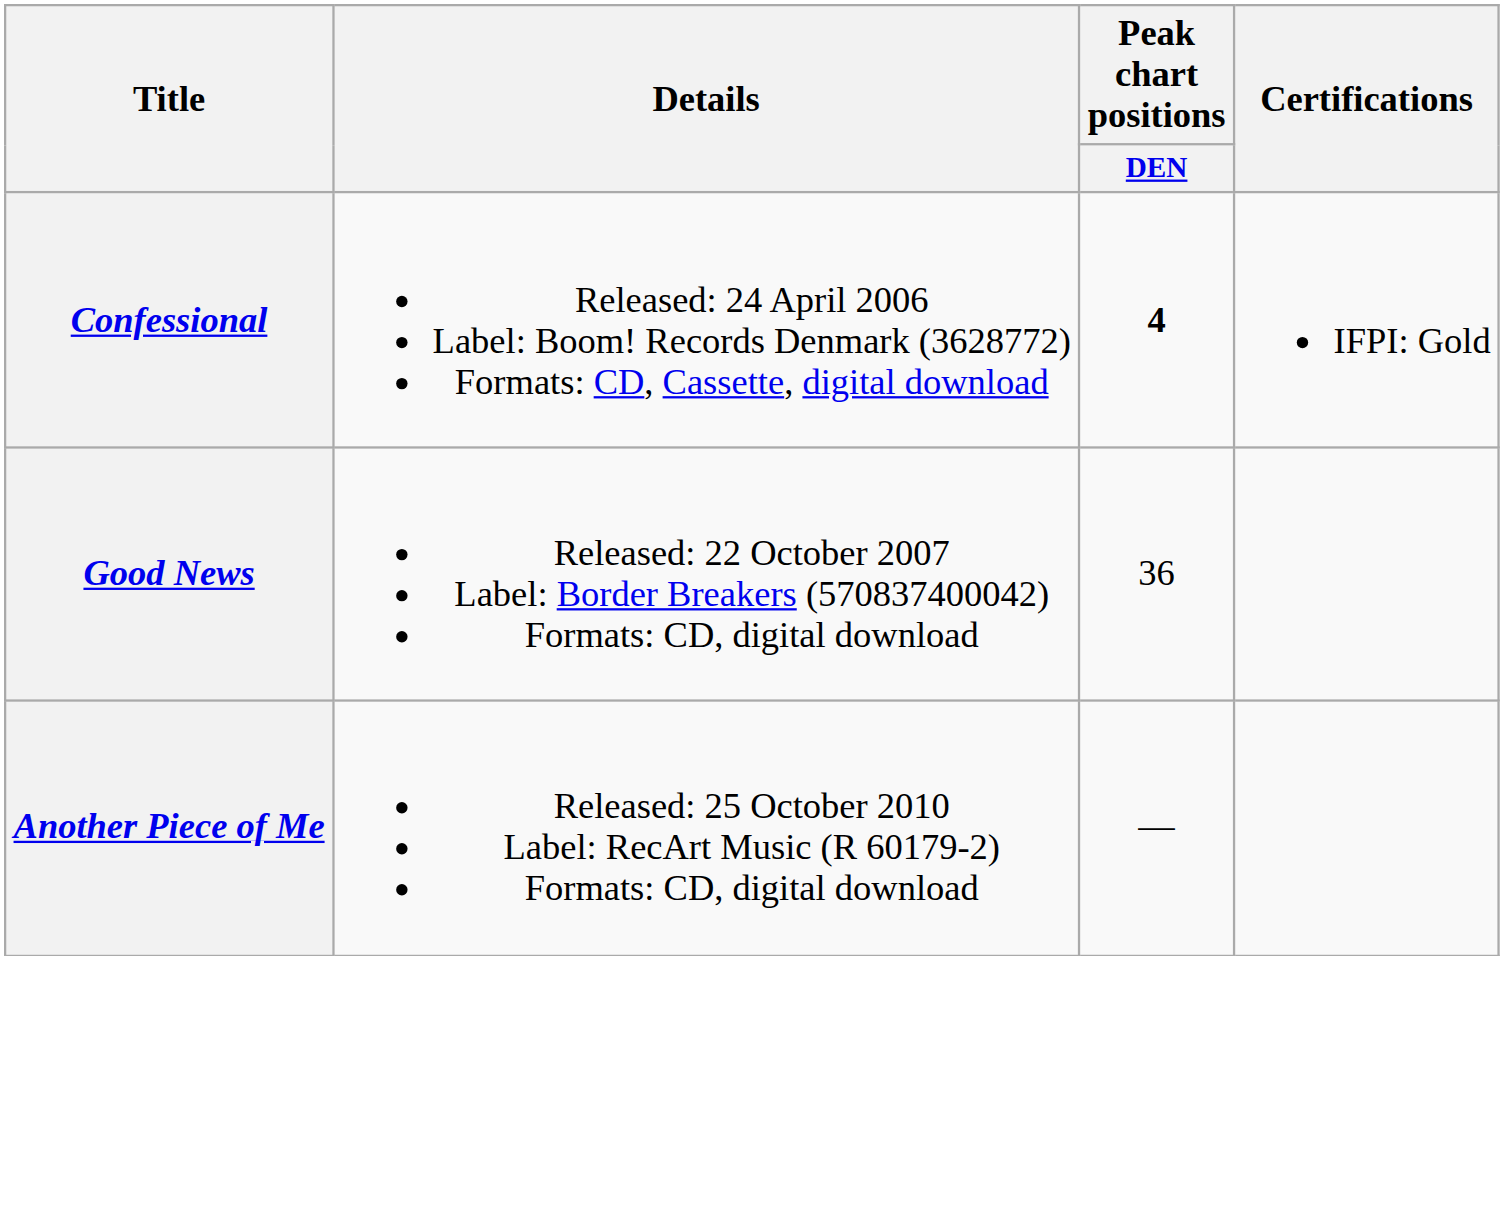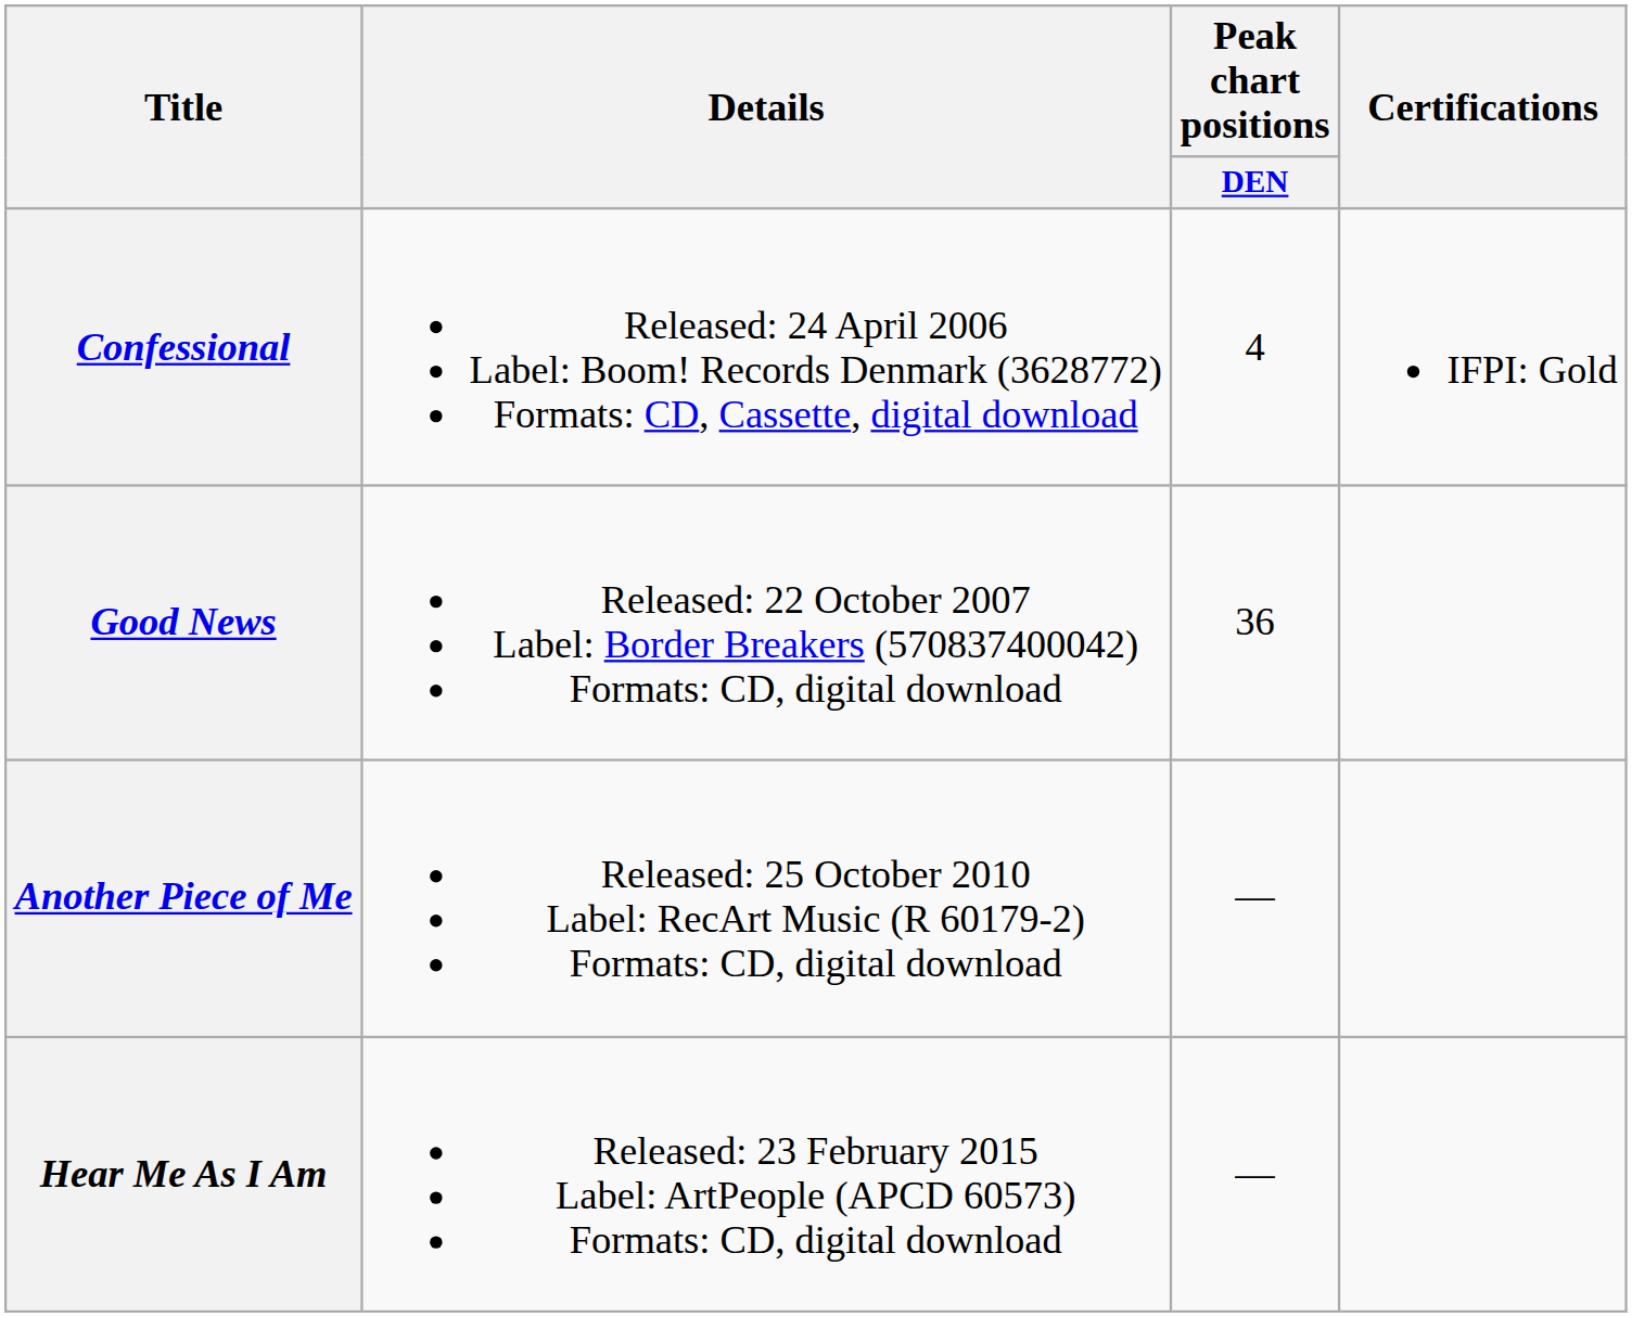Confessional | Peak chart positions / DEN: bold -> normal
+ row: Hear Me As I Am | Released: 23 February 2015 Label: ArtPeople (APCD 60573) Formats: CD, digital download | —
